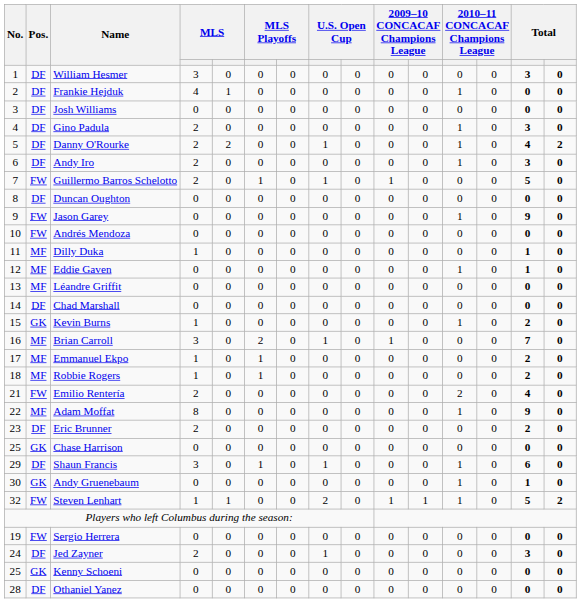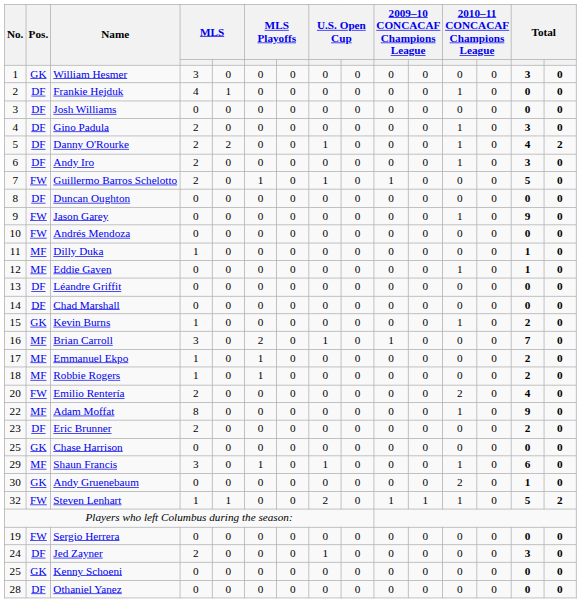William Hesmer | Pos.: DF -> GK
Léandre Griffit | Pos.: MF -> DF
Emilio Rentería | No.: 21 -> 20
Shaun Francis | Pos.: DF -> MF
Andy Gruenebaum | column 12: 1 -> 2
